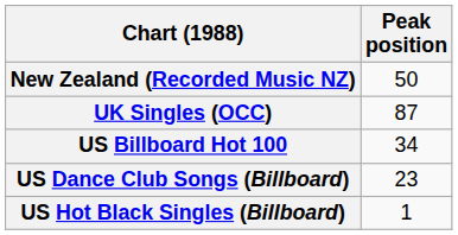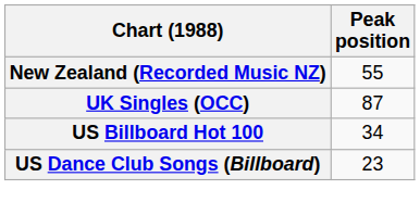New Zealand (Recorded Music NZ) | Peak position: 50 -> 55
- row: US Hot Black Singles (Billboard) | 1
